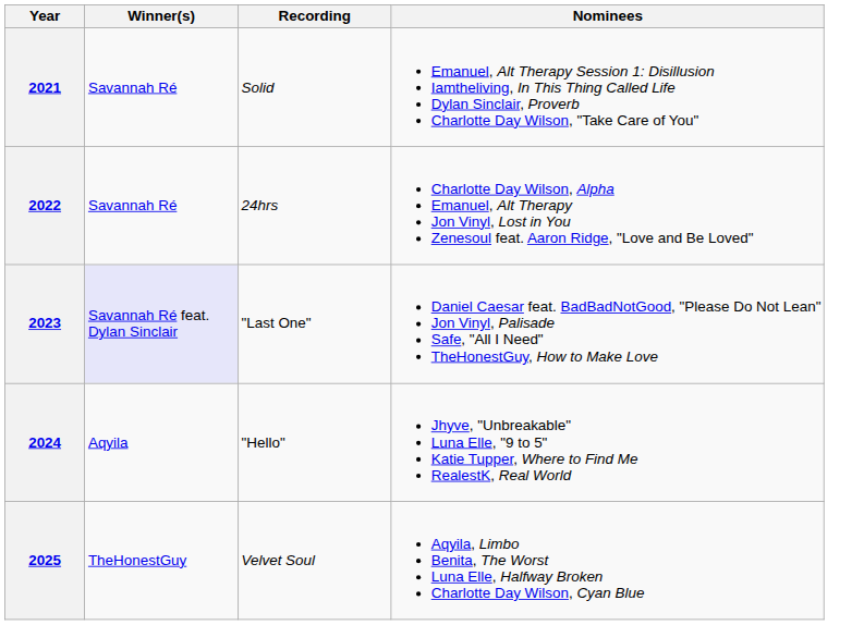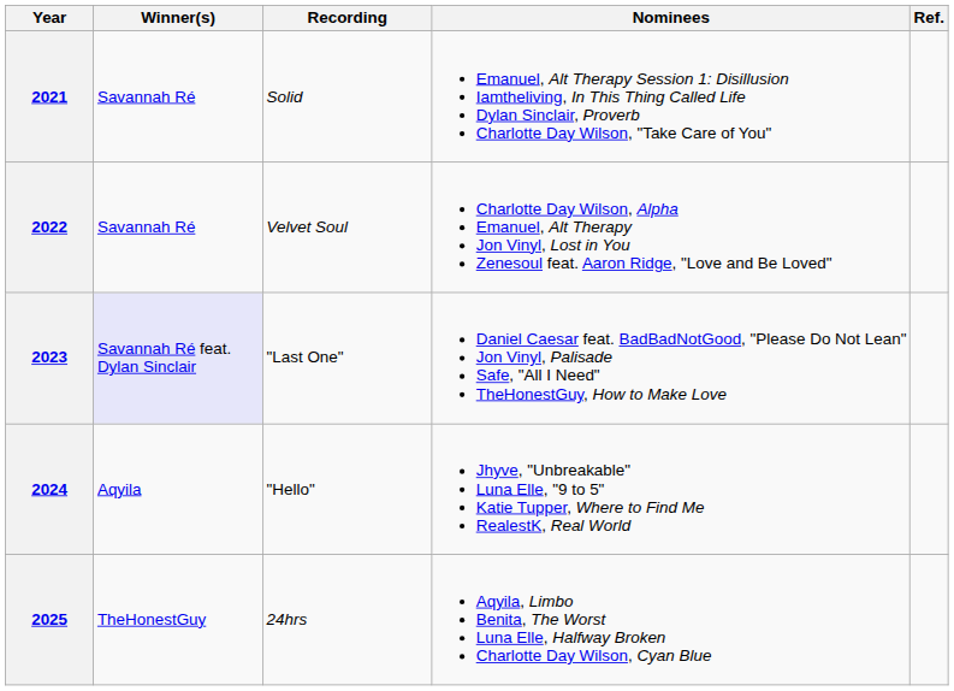+ column: Ref.
2022 | Recording: 24hrs -> Velvet Soul
2025 | Recording: Velvet Soul -> 24hrs
